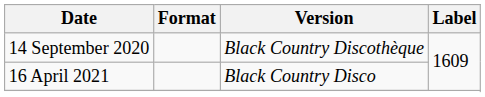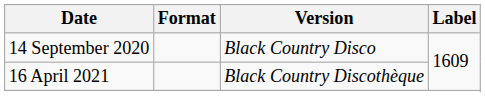14 September 2020 | Version: Black Country Discothèque -> Black Country Disco
16 April 2021 | Version: Black Country Disco -> Black Country Discothèque
